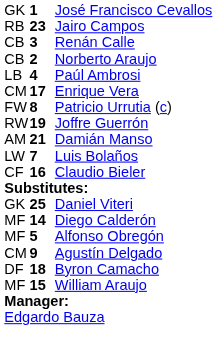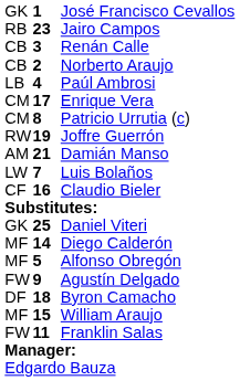Patricio Urrutia (c) | column 1: FW -> CM
Agustín Delgado | column 1: CM -> FW
+ row: FW | 11 | Franklin Salas
